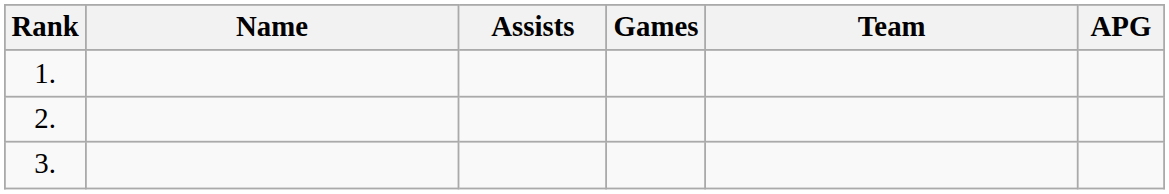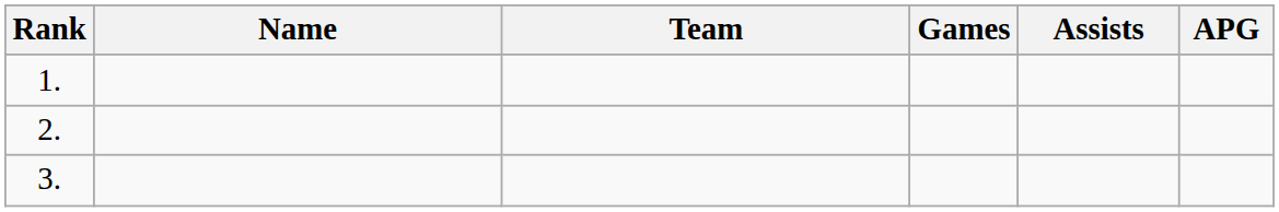columns swapped: Team <-> Assists
